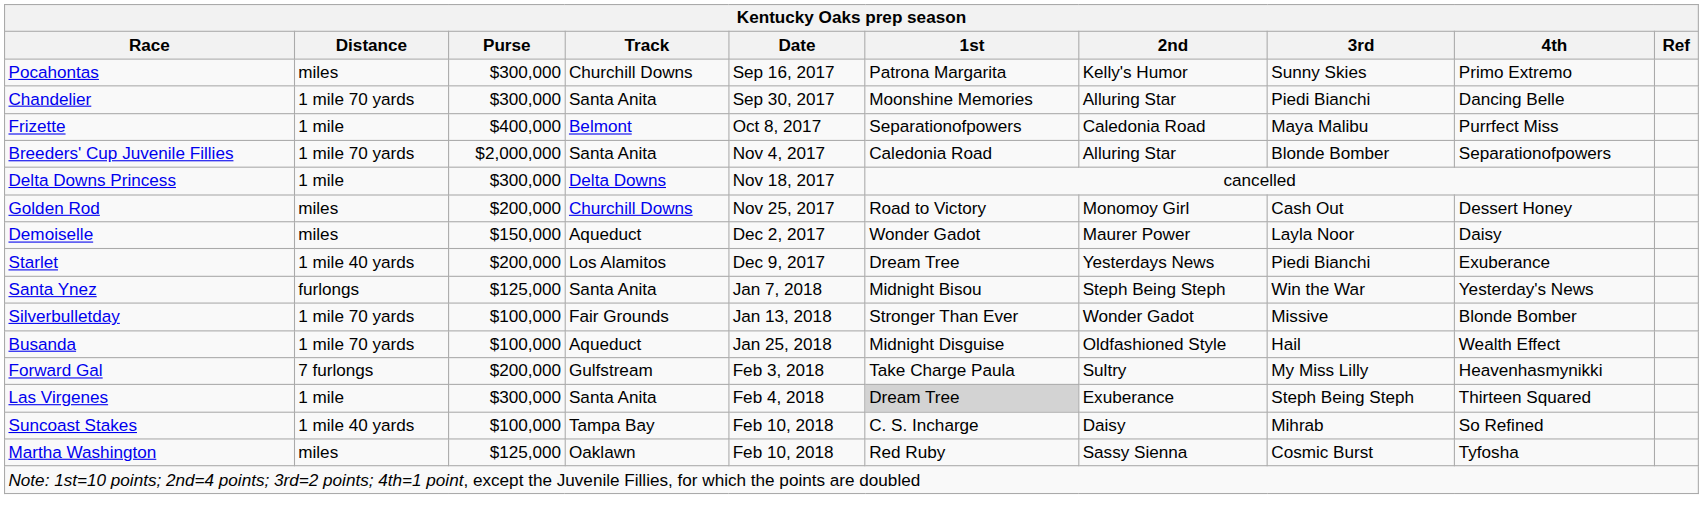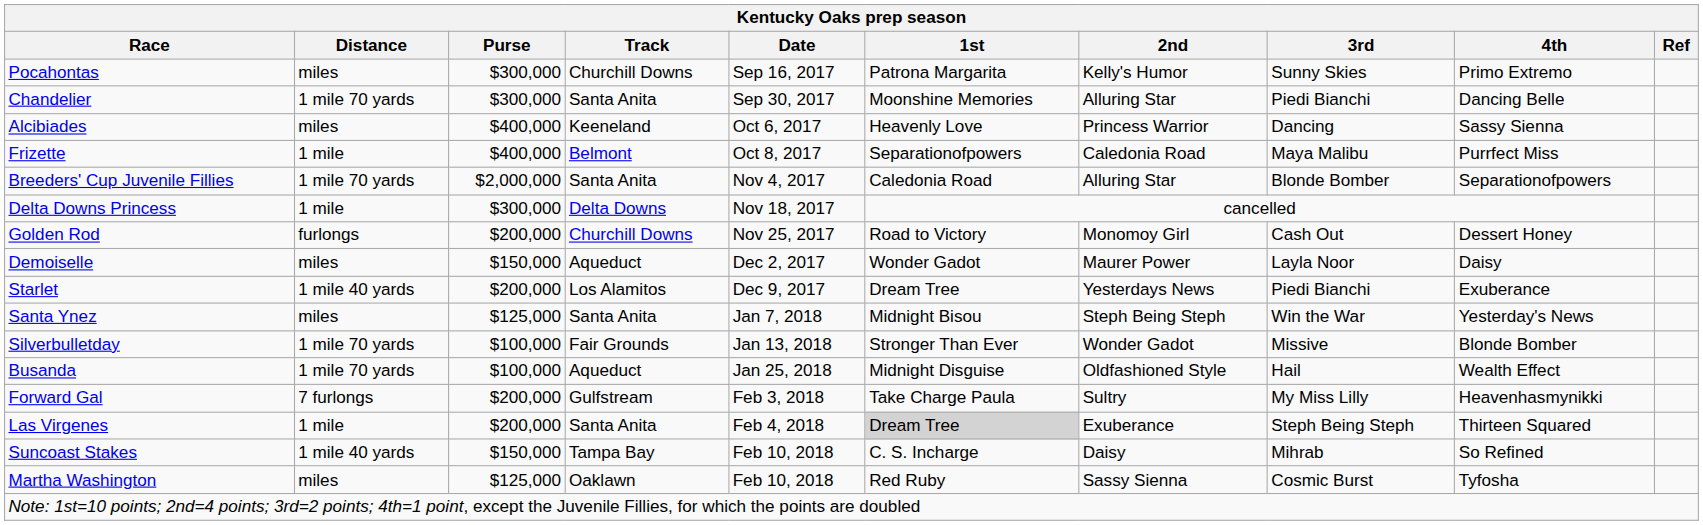+ row: Alcibiades | miles | $400,000 | Keeneland | Oct 6, 2017 | Heavenly Love | Princess Warrior | Dancing | Sassy Sienna
Golden Rod | Distance: miles -> furlongs
Santa Ynez | Distance: furlongs -> miles
Las Virgenes | Purse: $300,000 -> $200,000
Suncoast Stakes | Purse: $100,000 -> $150,000
